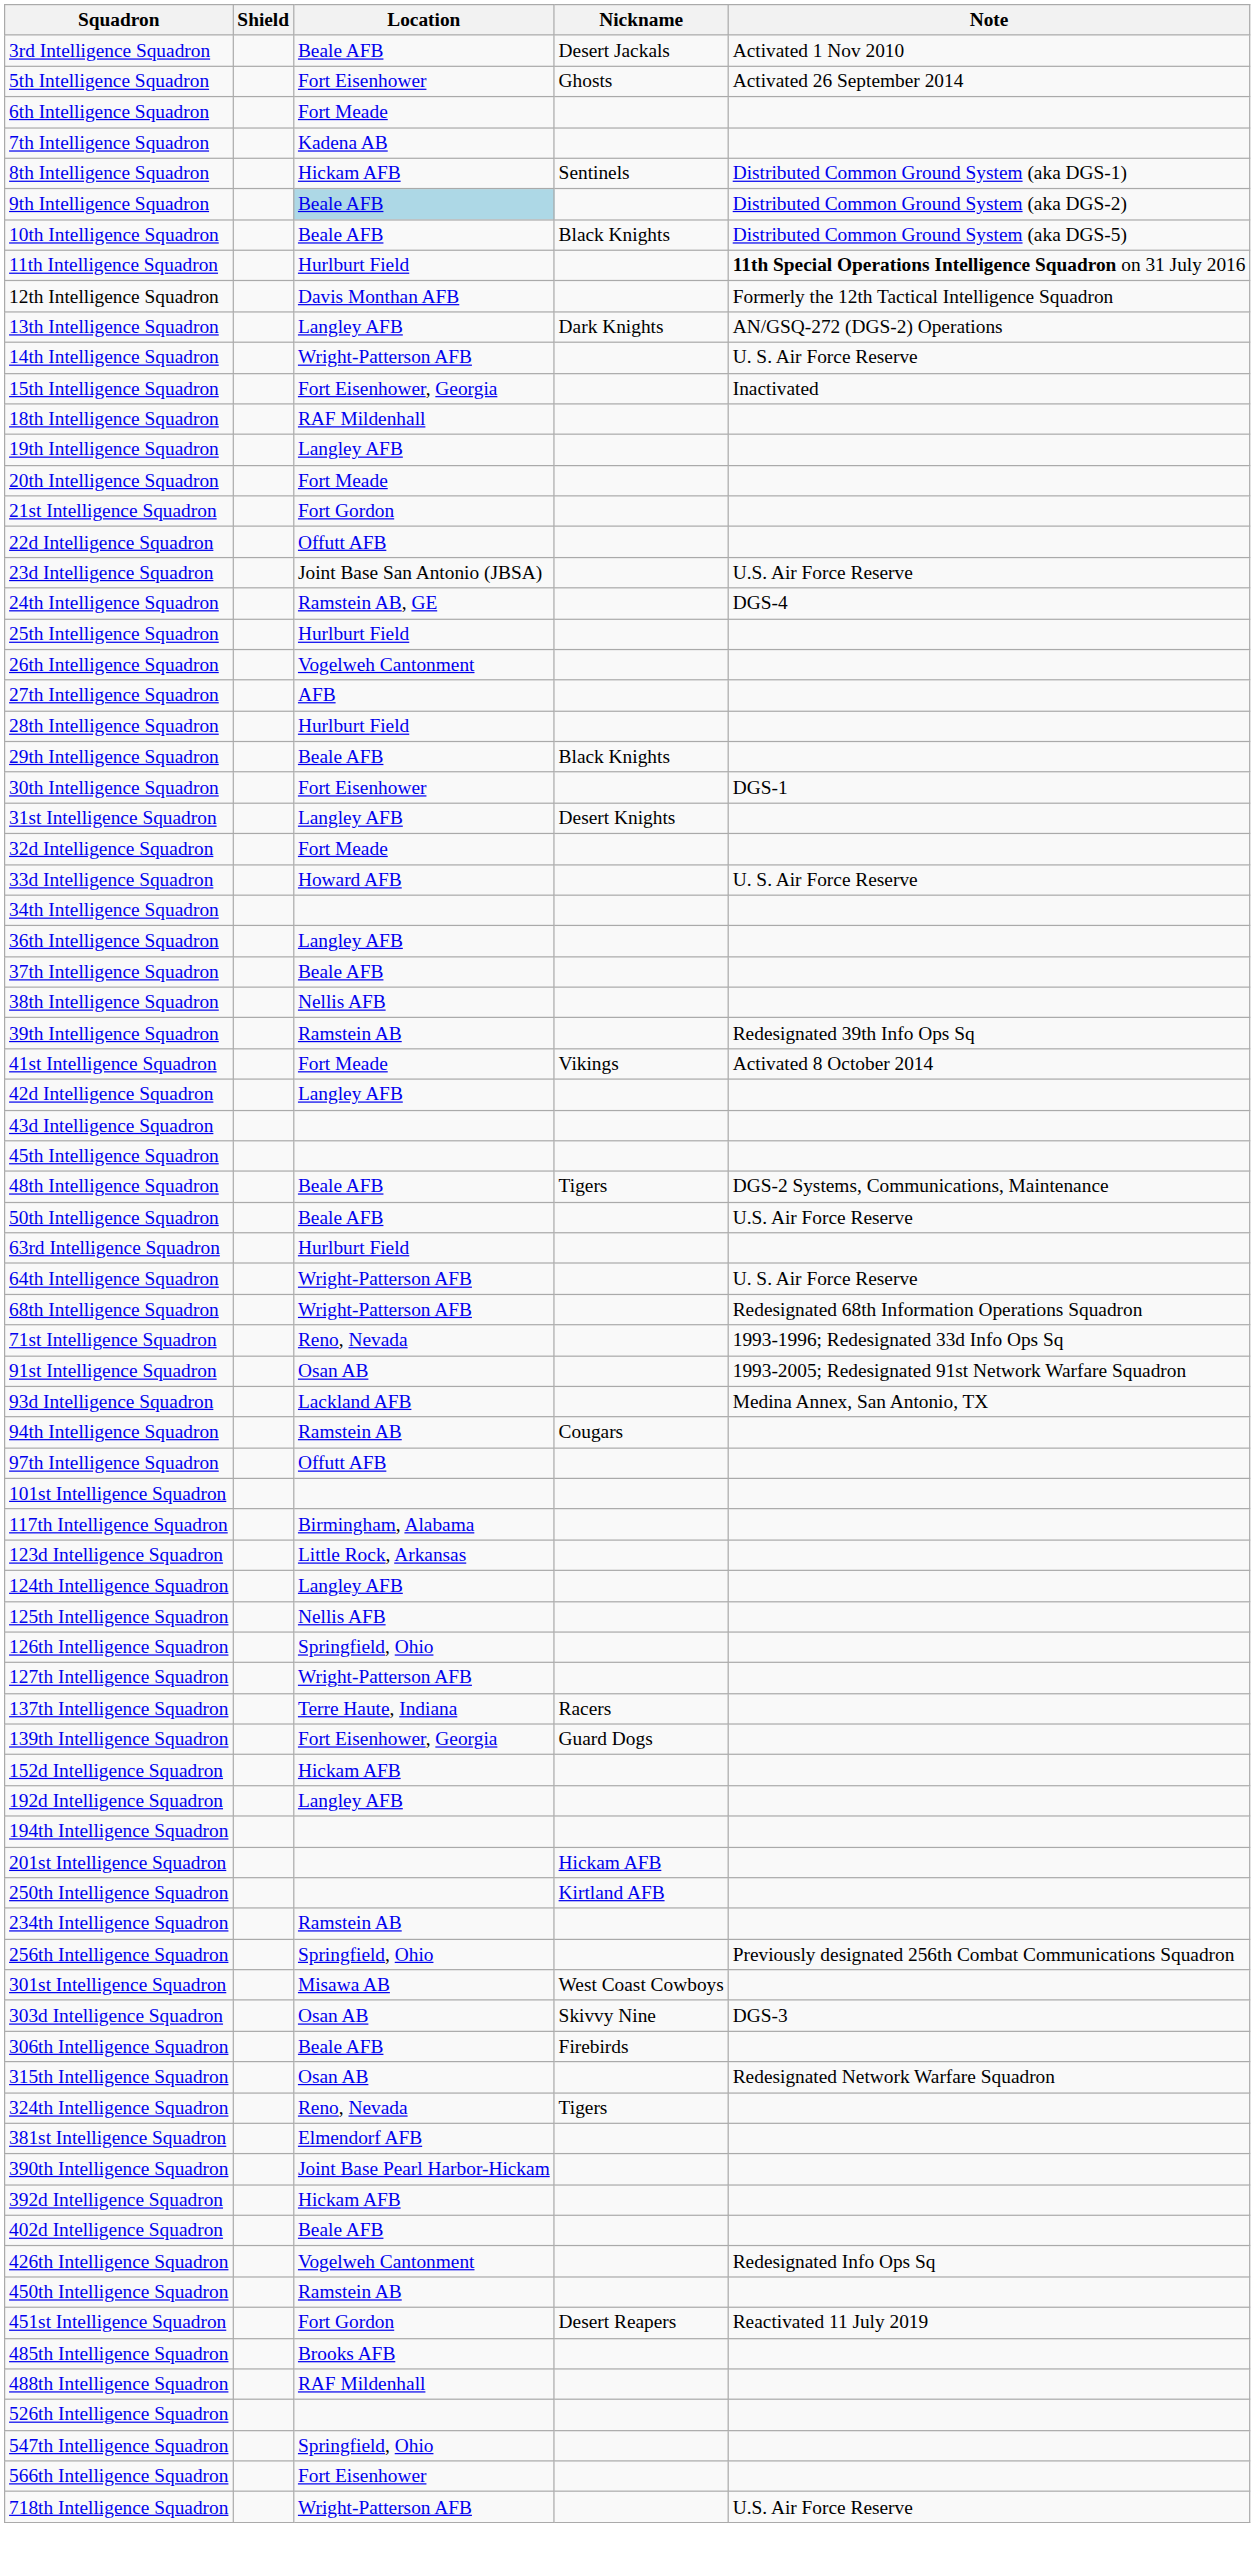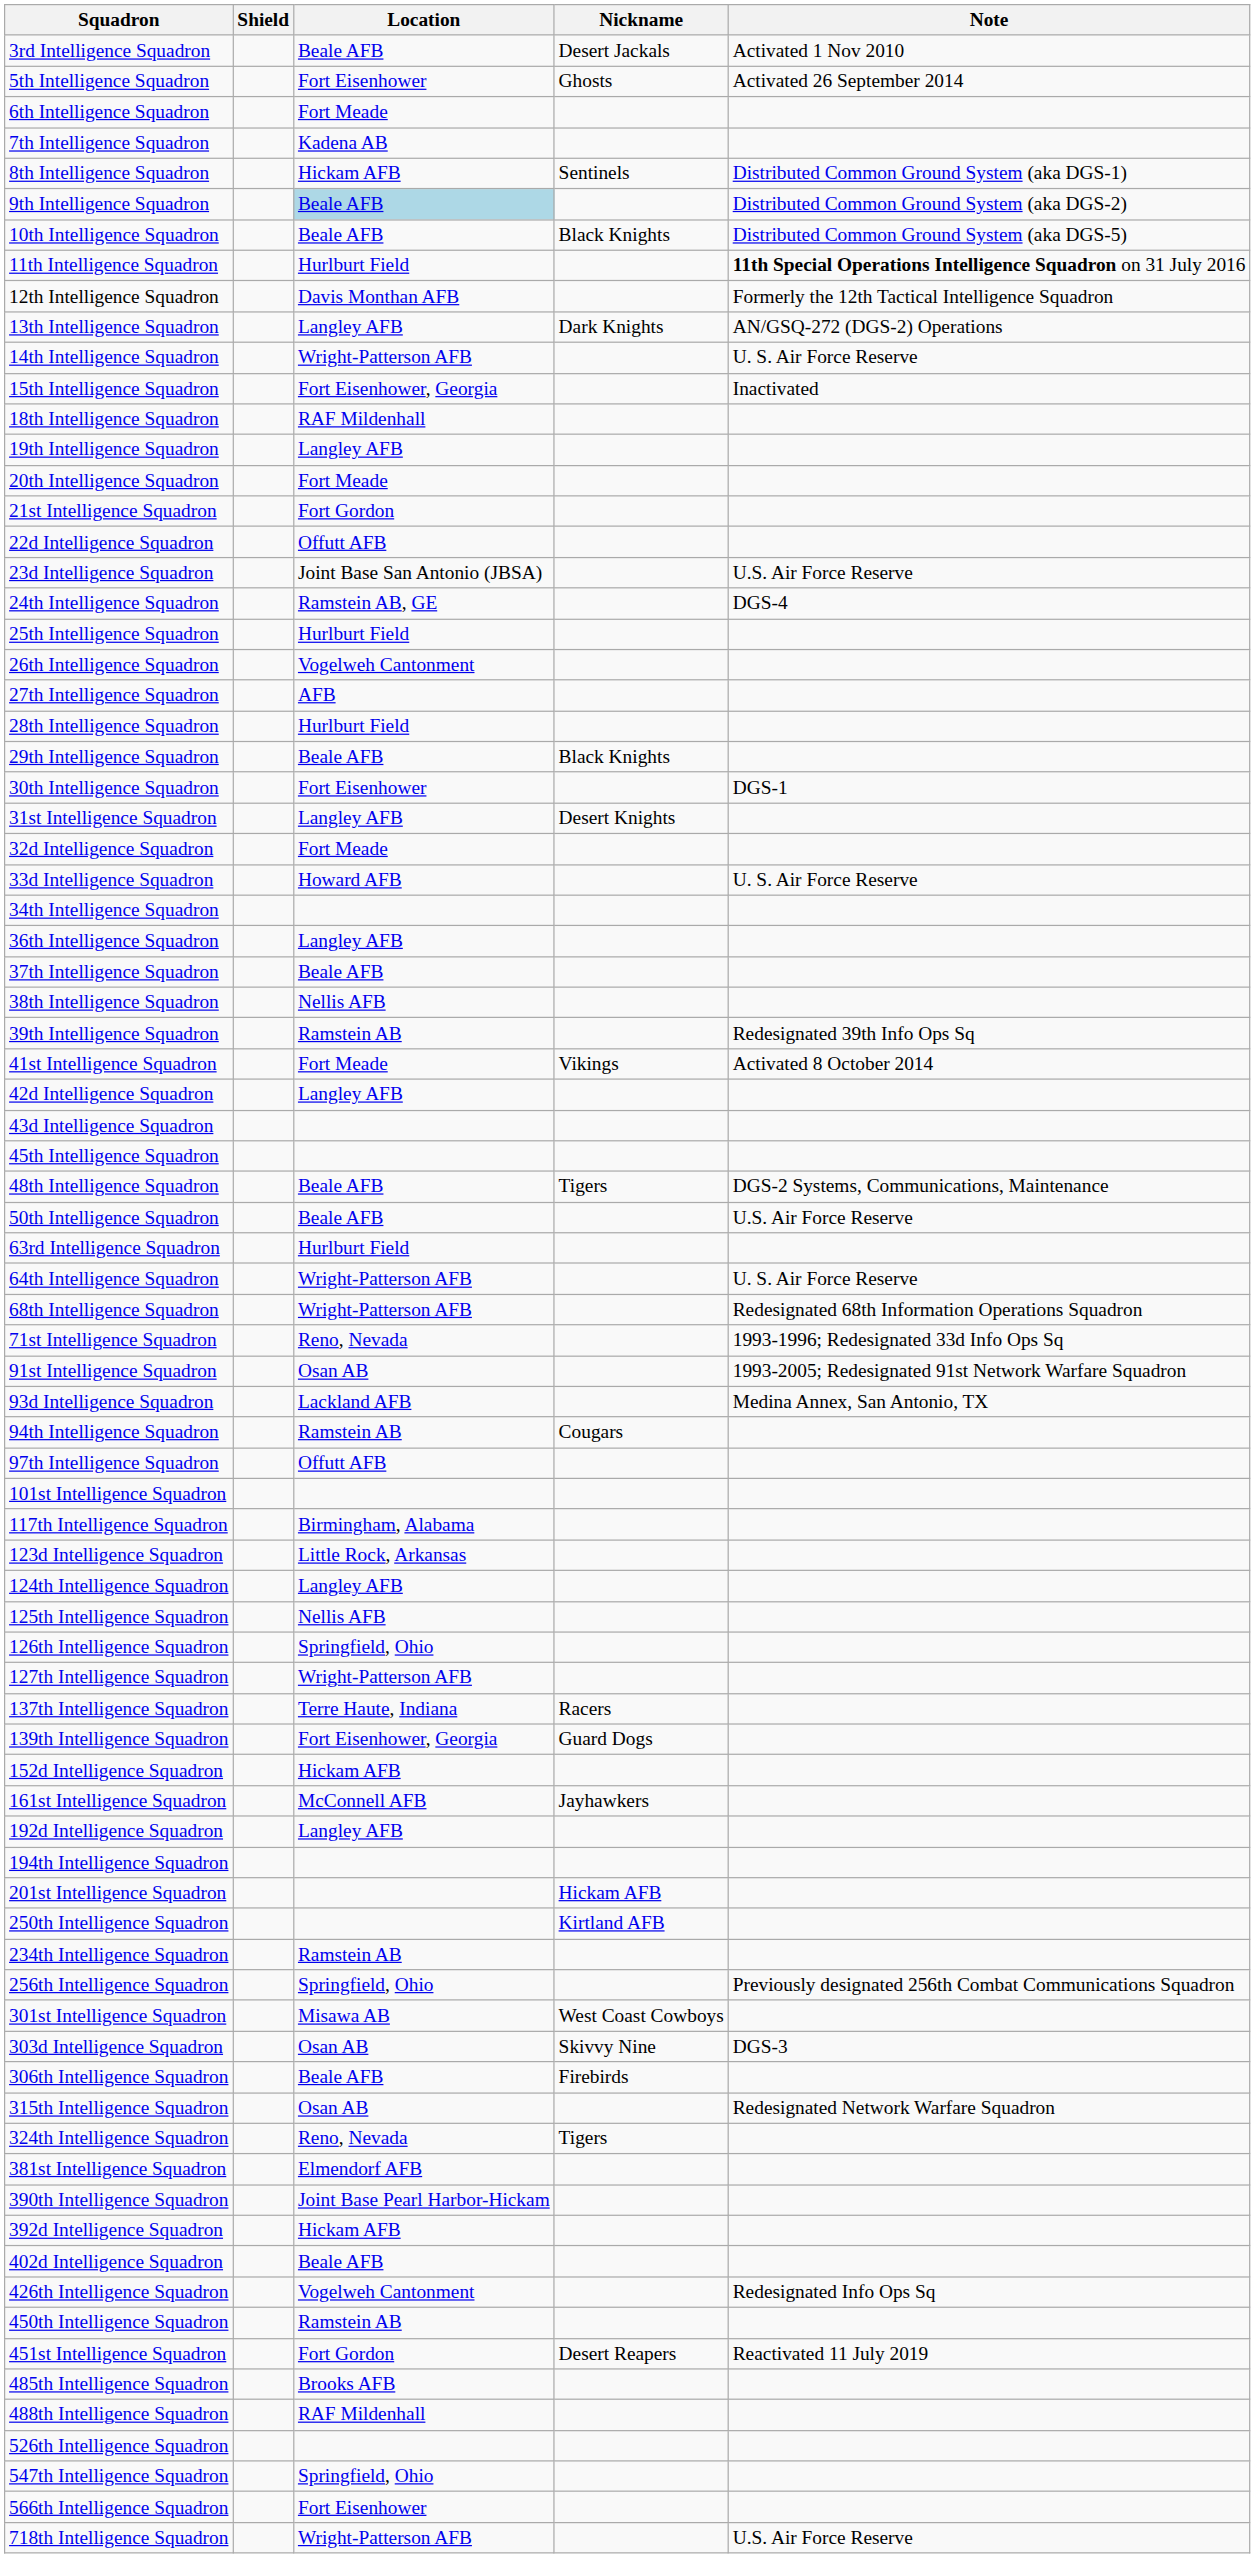+ row: 161st Intelligence Squadron | McConnell AFB | Jayhawkers
